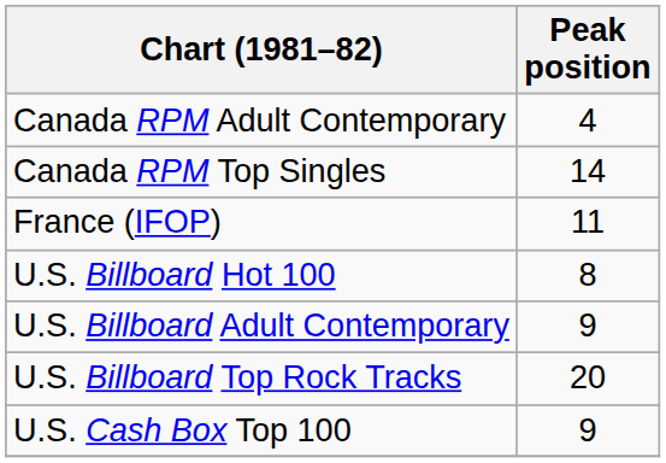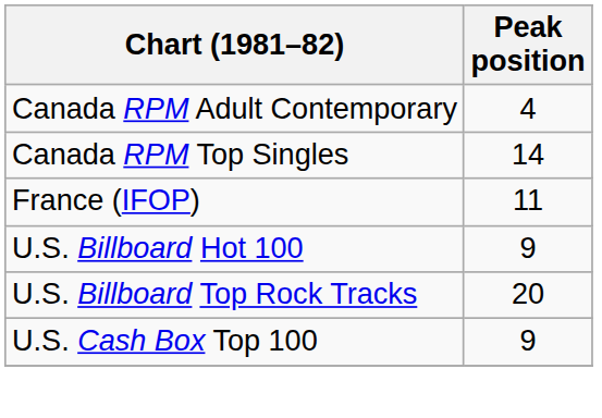U.S. Billboard Hot 100 | Peak position: 8 -> 9
- row: U.S. Billboard Adult Contemporary | 9
